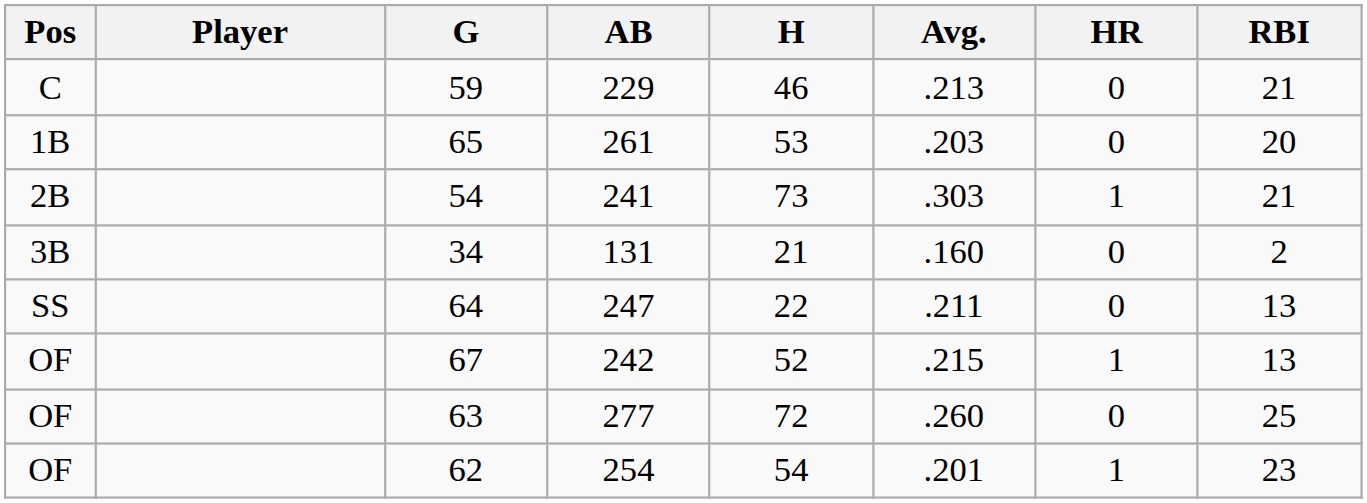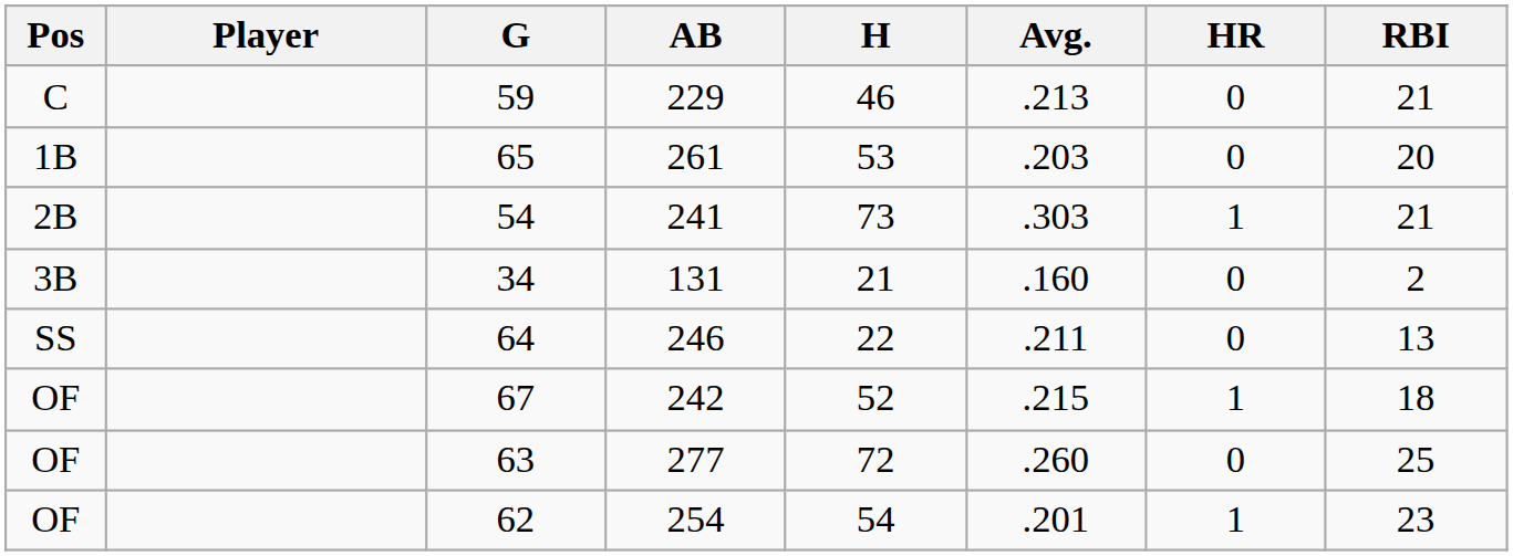64 | AB: 247 -> 246
67 | RBI: 13 -> 18
